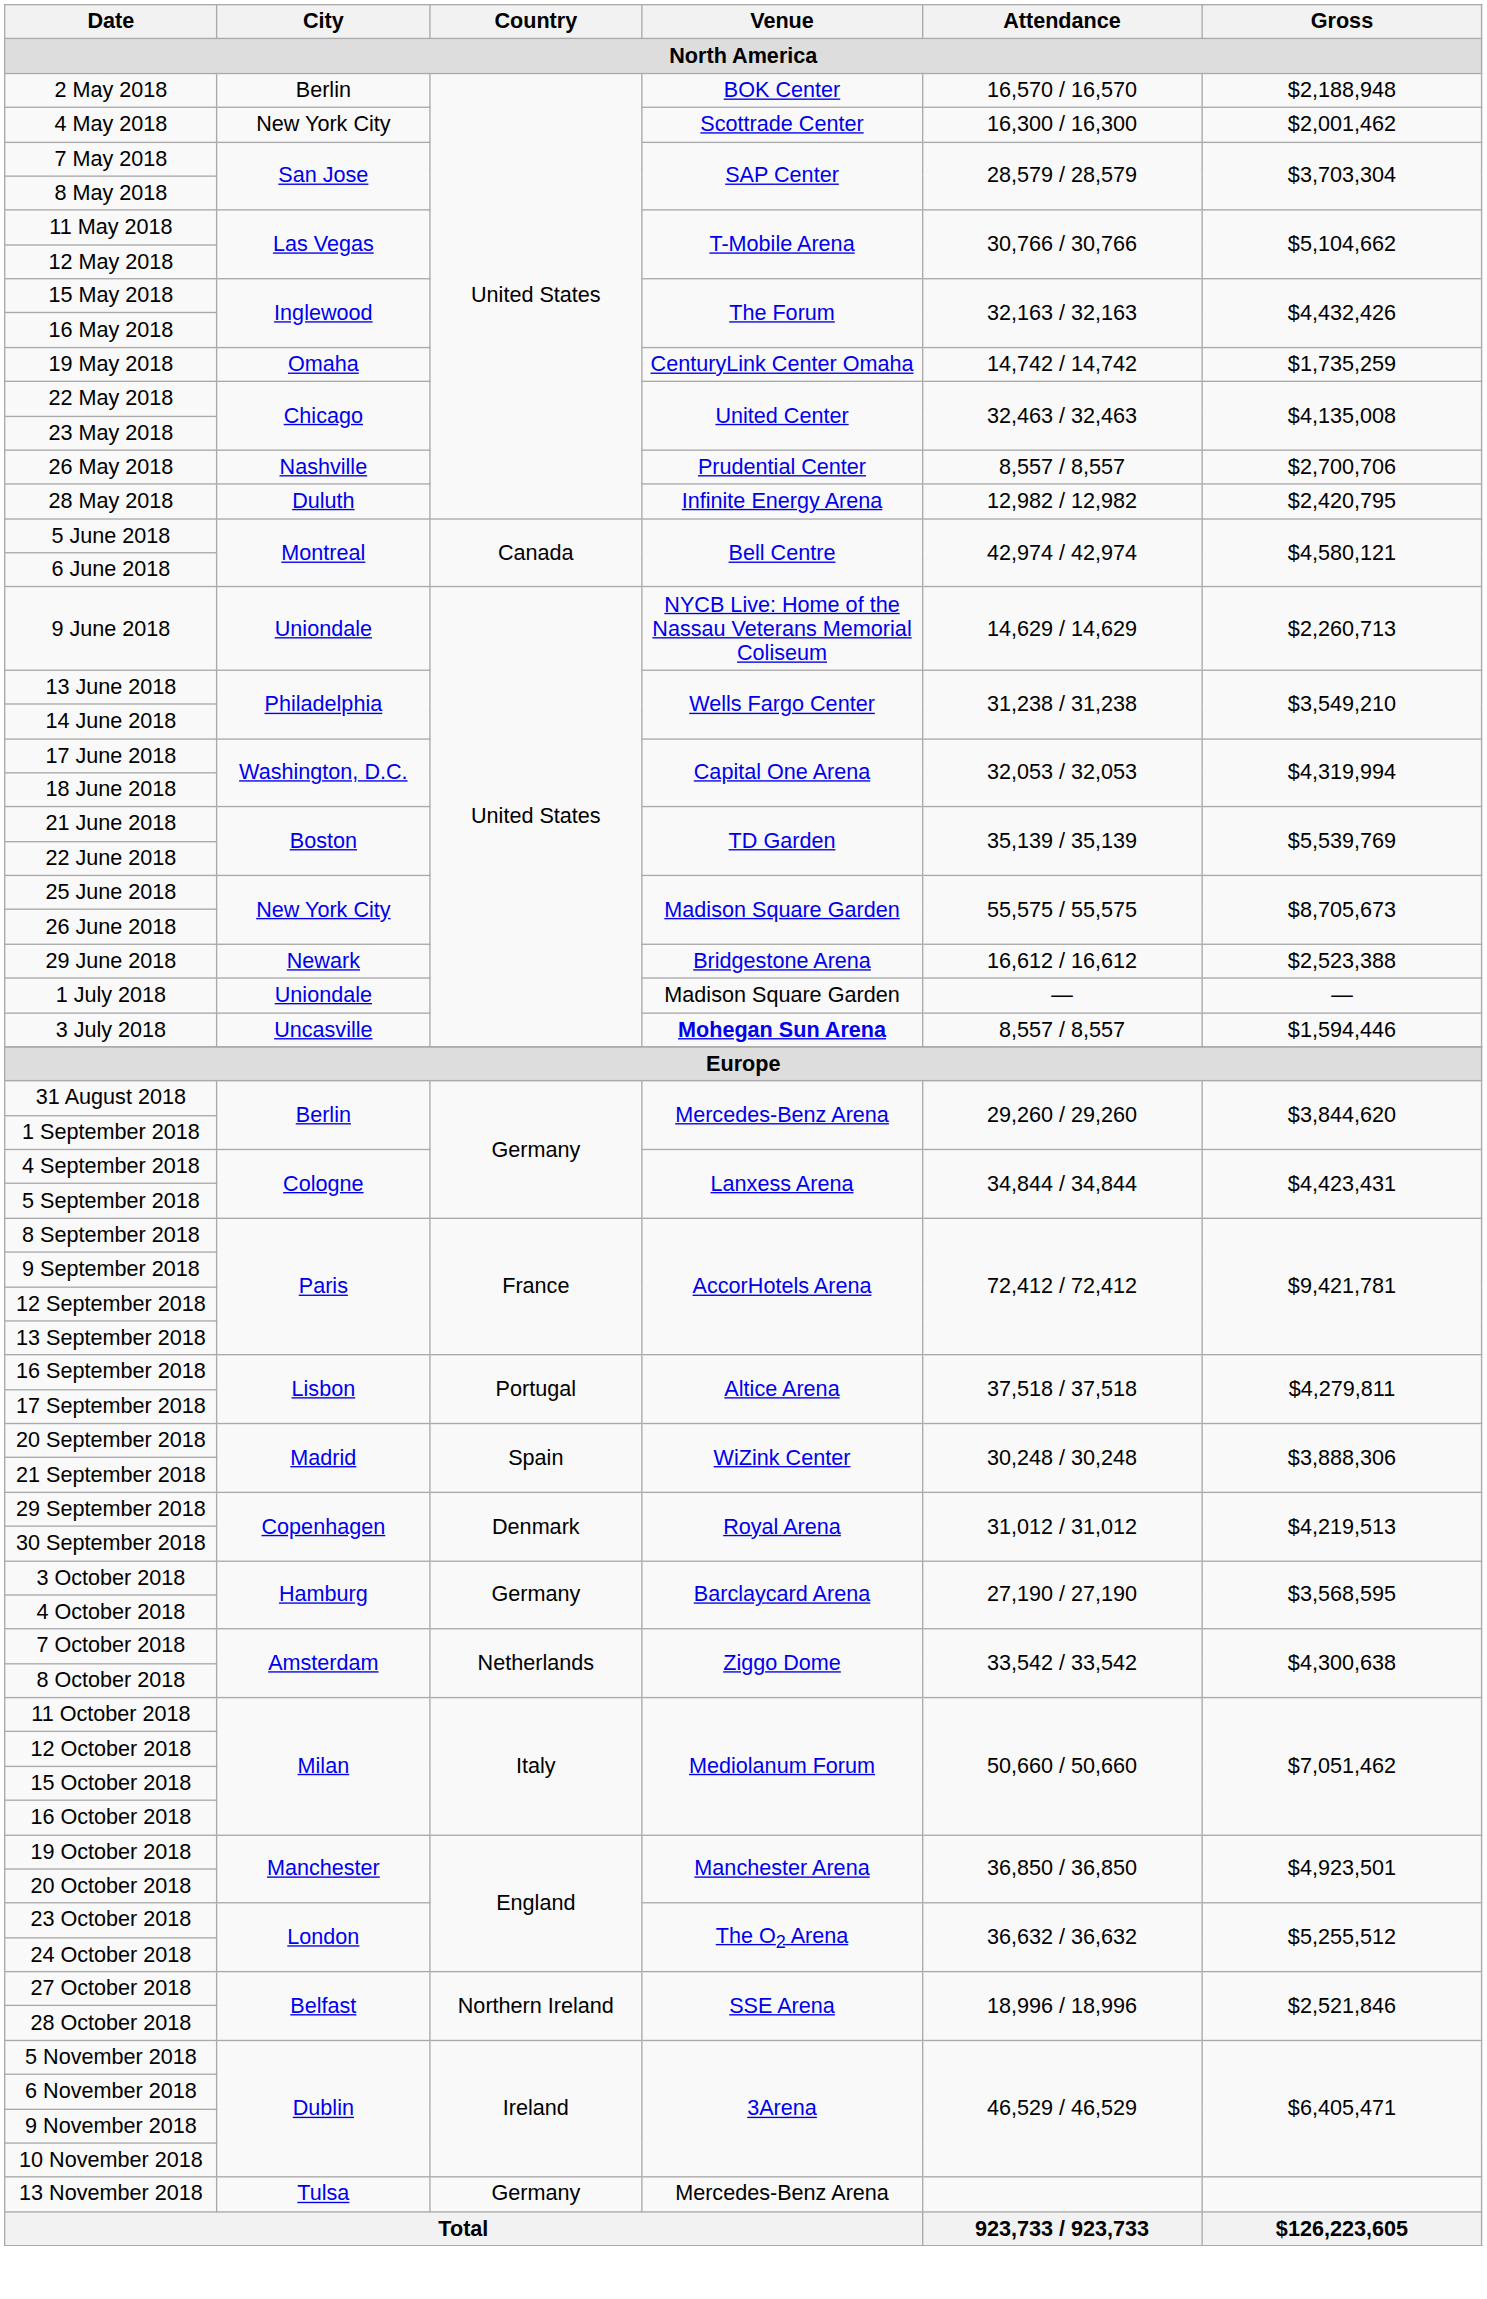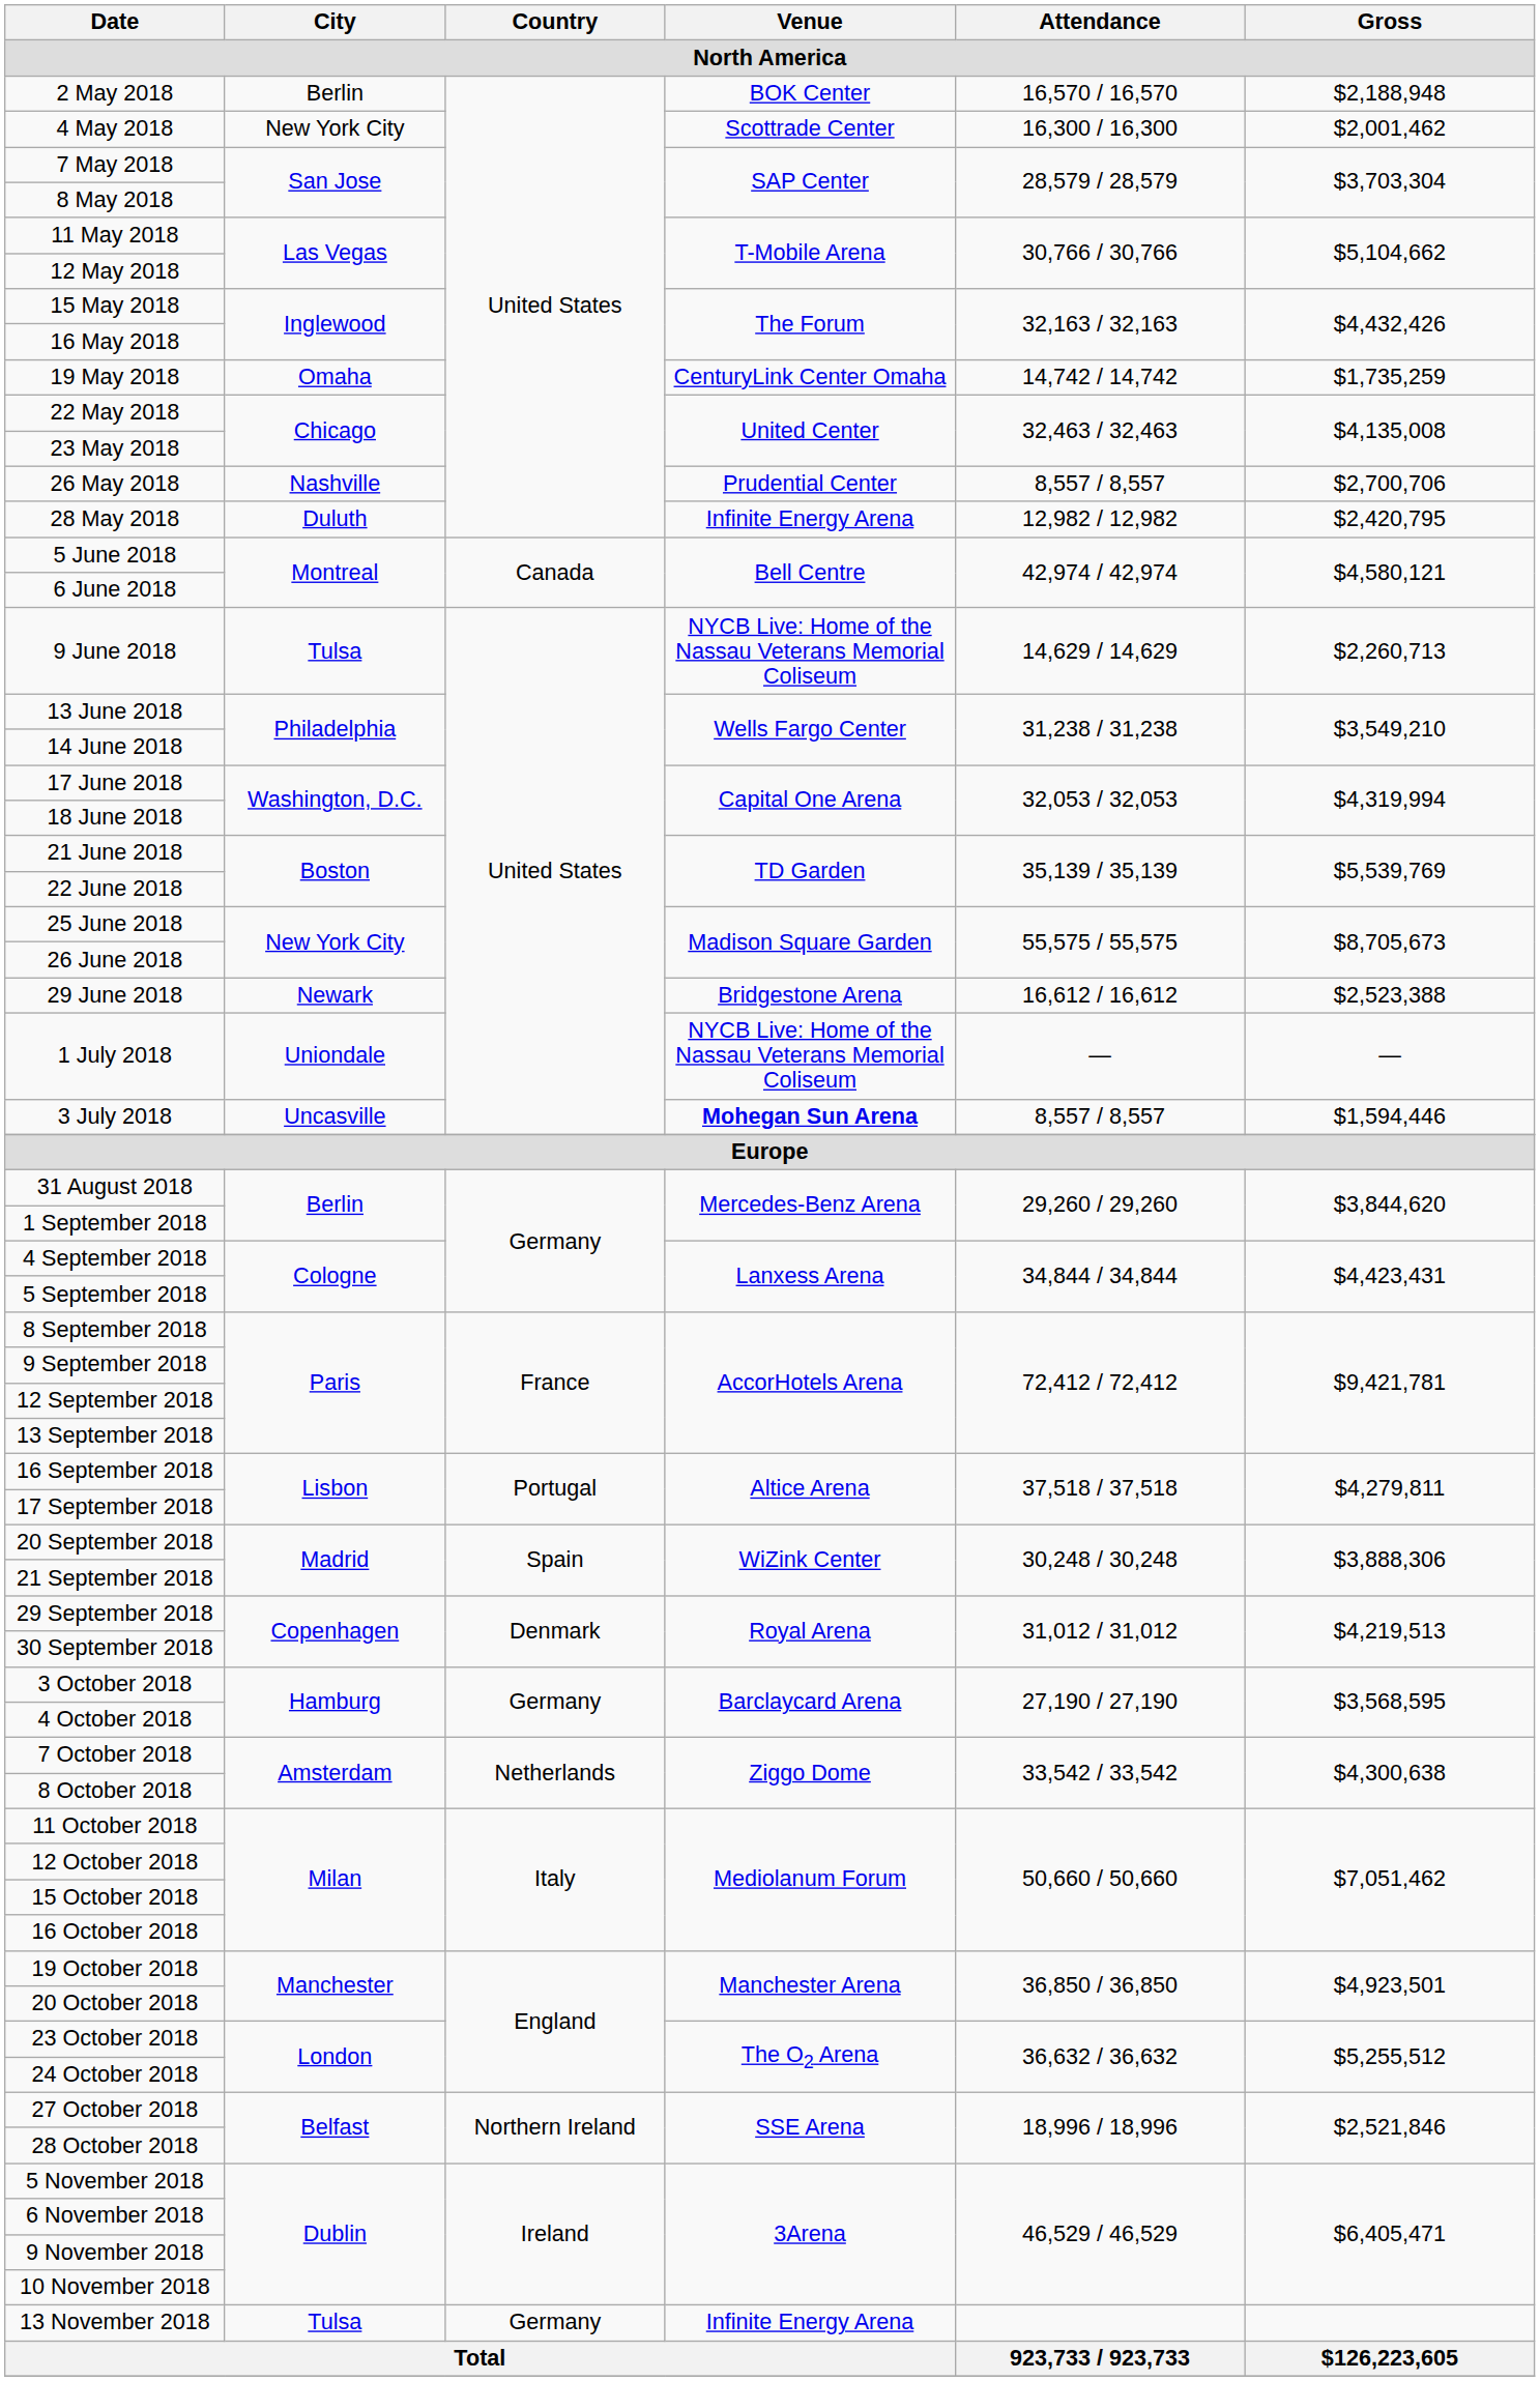9 June 2018 | City: Uniondale -> Tulsa
1 July 2018 | Venue: Madison Square Garden -> NYCB Live: Home of the Nassau Veterans Memorial Coliseum
13 November 2018 | Venue: Mercedes-Benz Arena -> Infinite Energy Arena
